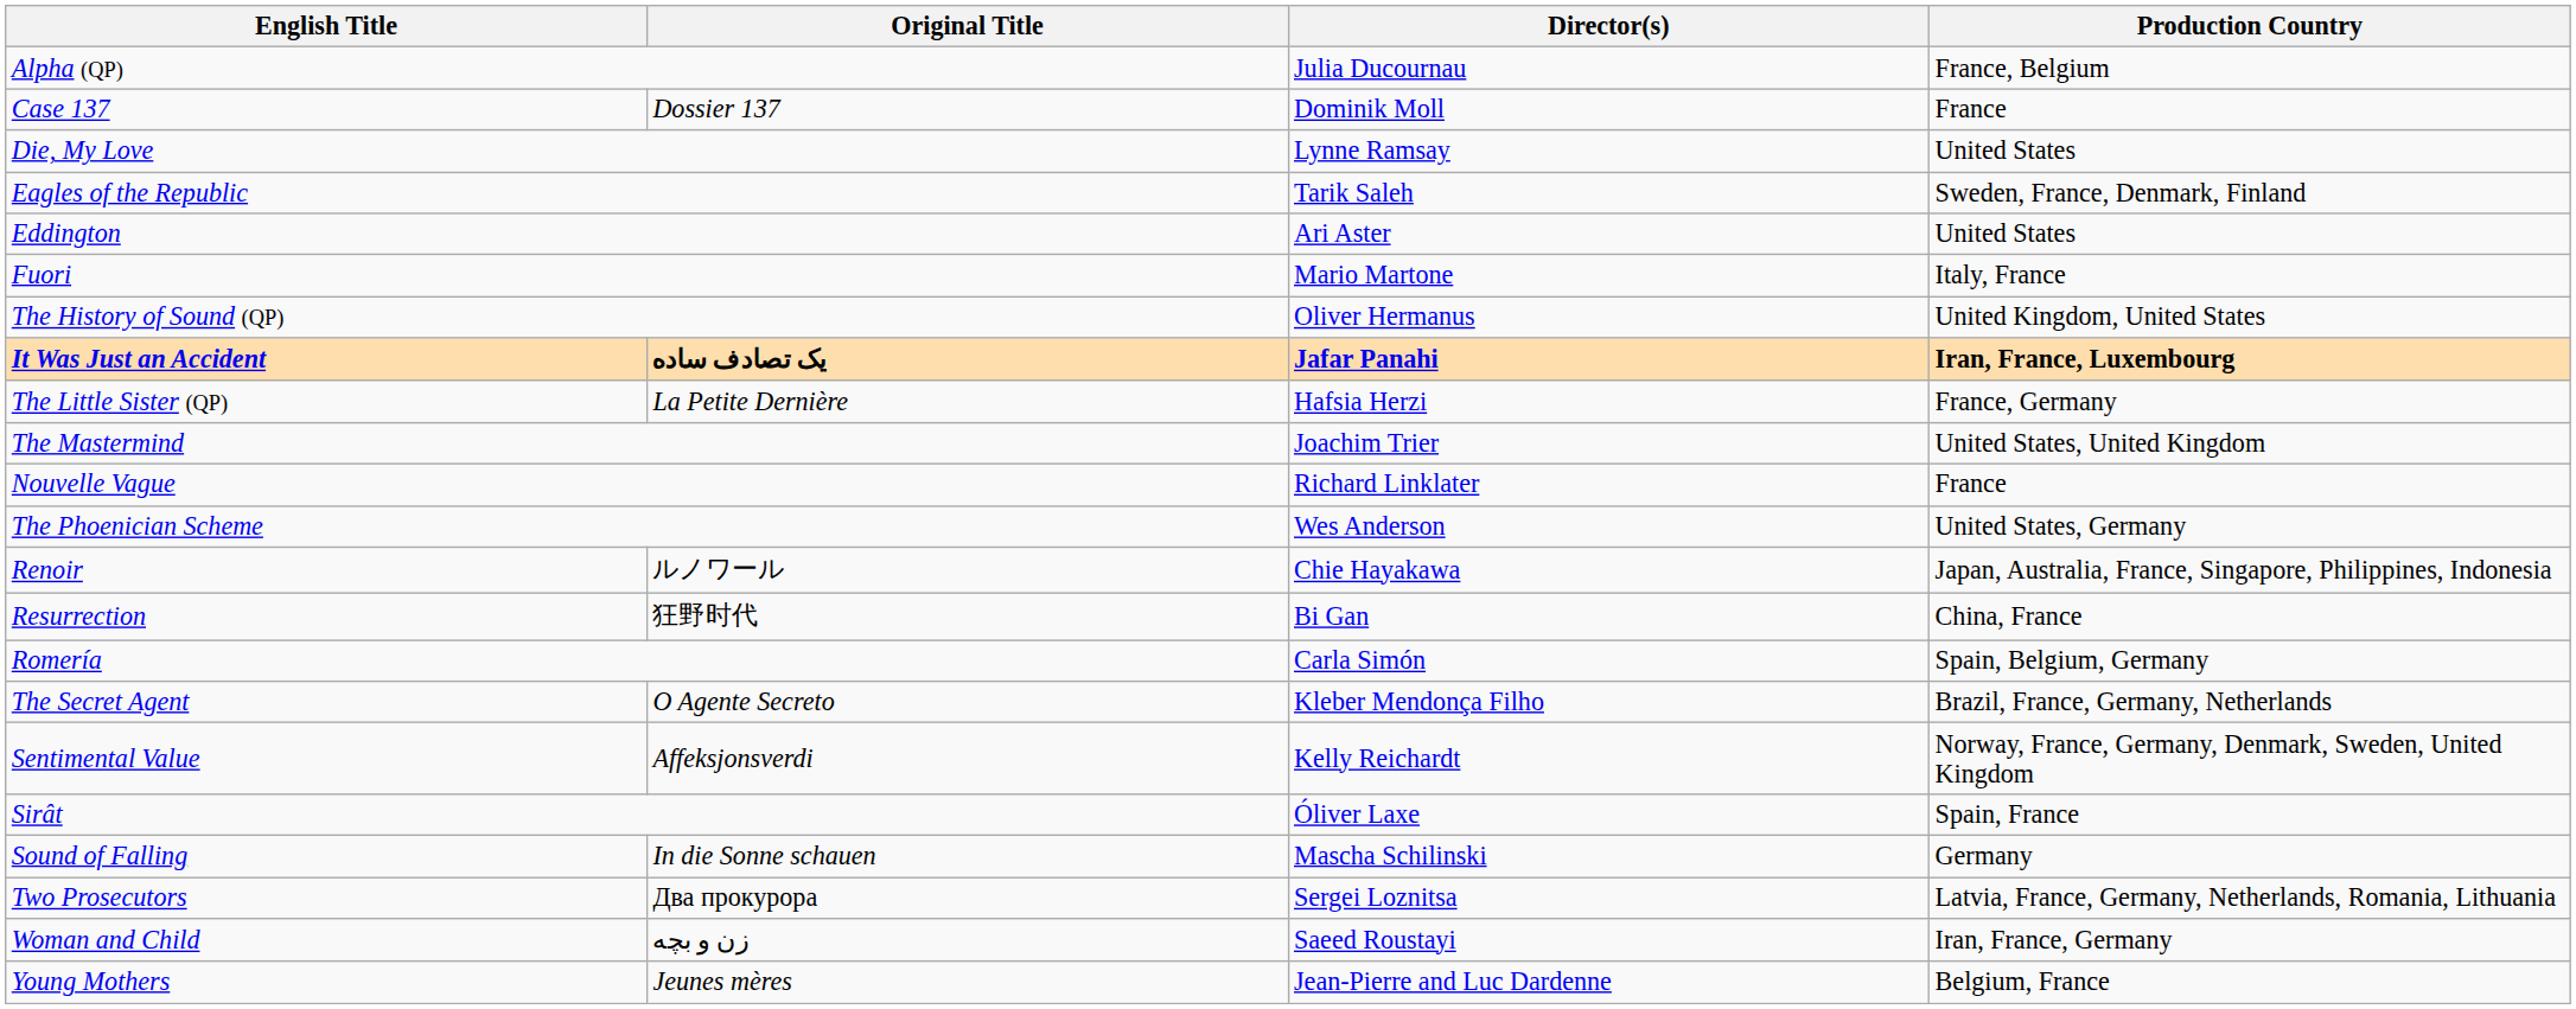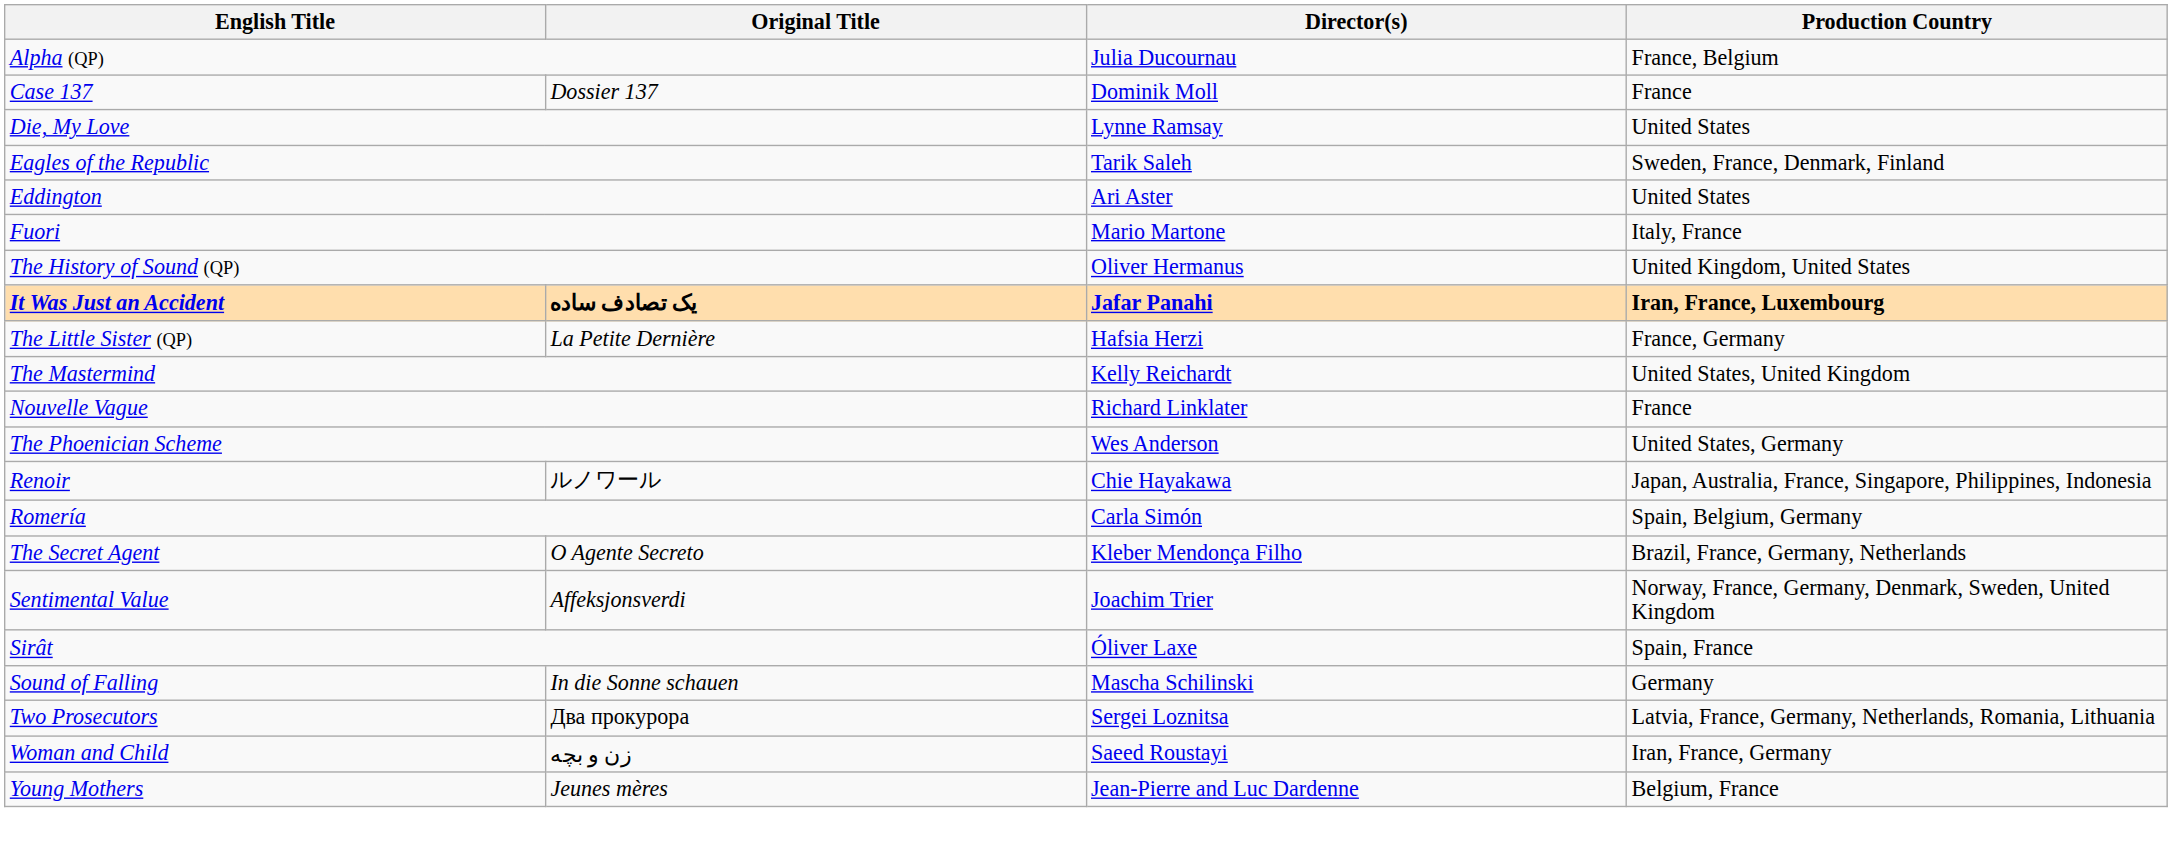The Mastermind | Director(s): Joachim Trier -> Kelly Reichardt
- row: Resurrection | 狂野时代 | Bi Gan | China, France
Sentimental Value | Director(s): Kelly Reichardt -> Joachim Trier
